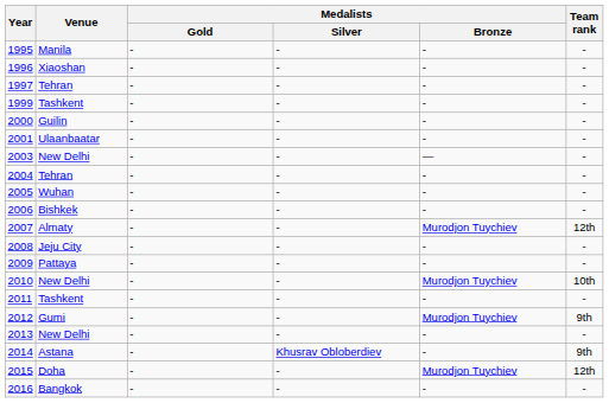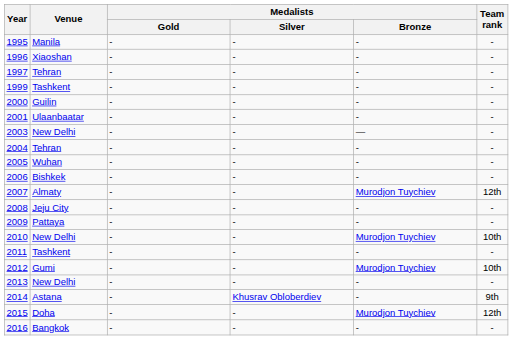2012 | Team rank: 9th -> 10th
